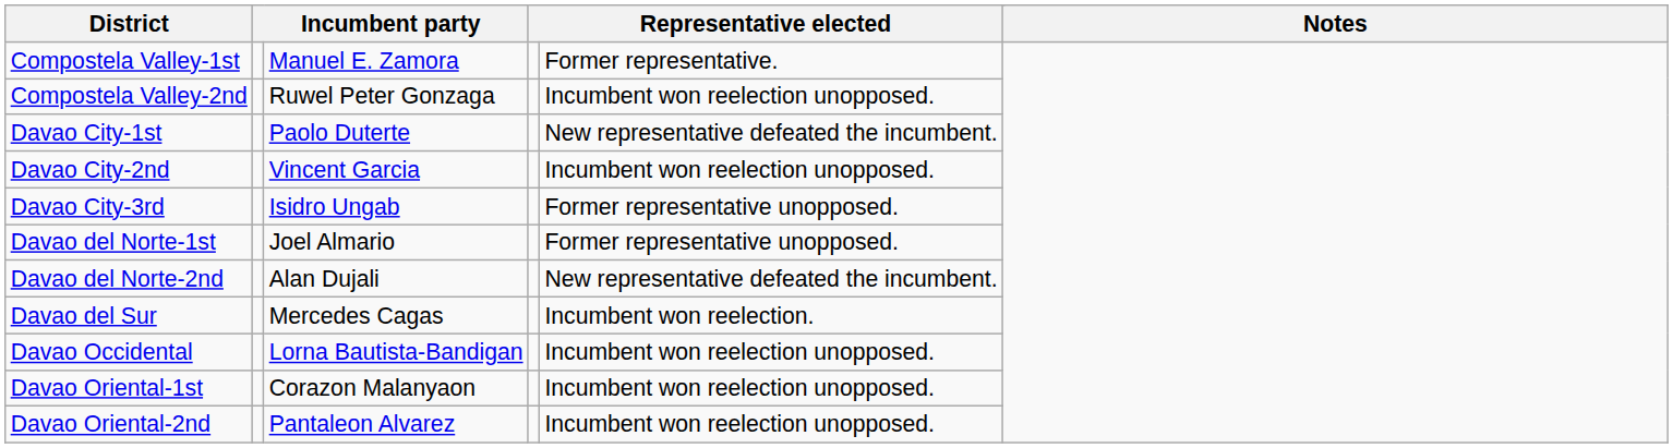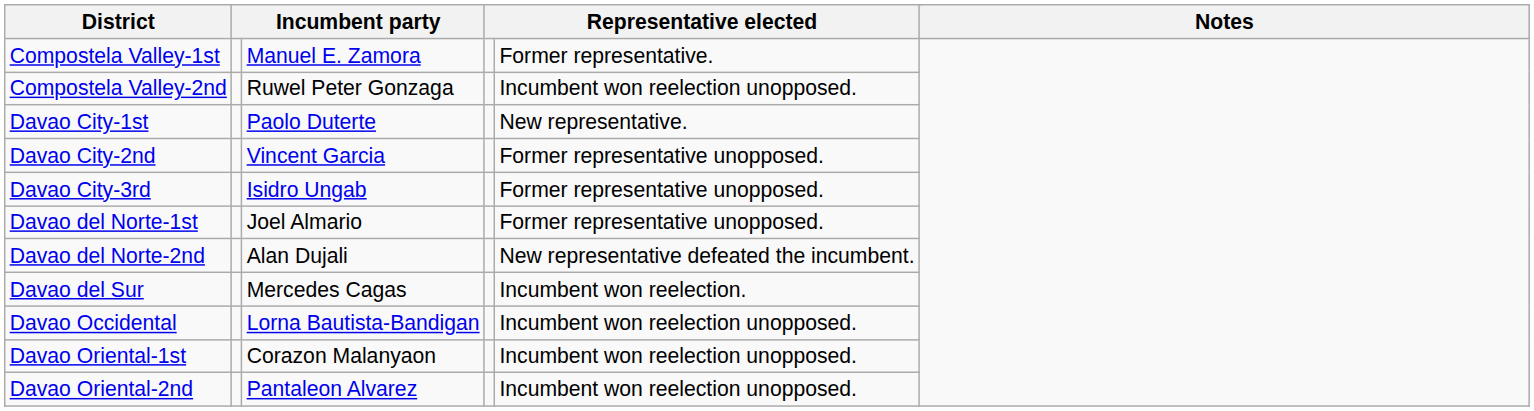Davao City-1st | column 5: New representative defeated the incumbent. -> New representative.
Davao City-2nd | column 5: Incumbent won reelection unopposed. -> Former representative unopposed.
